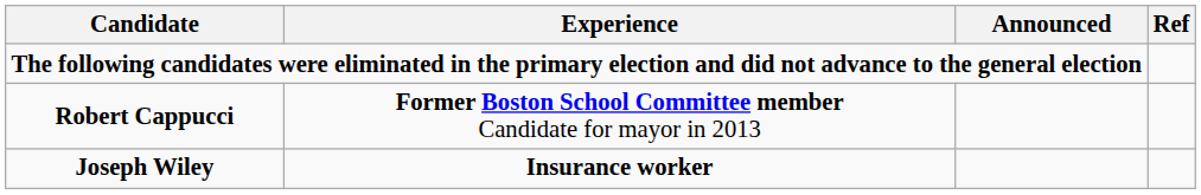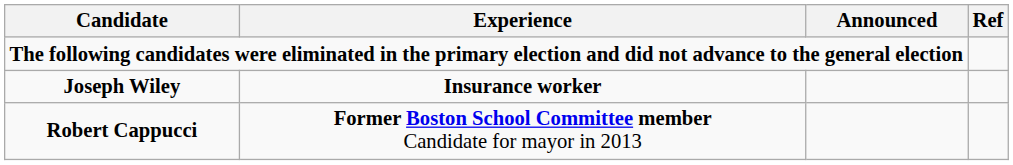rows swapped: Robert Cappucci <-> Joseph Wiley
